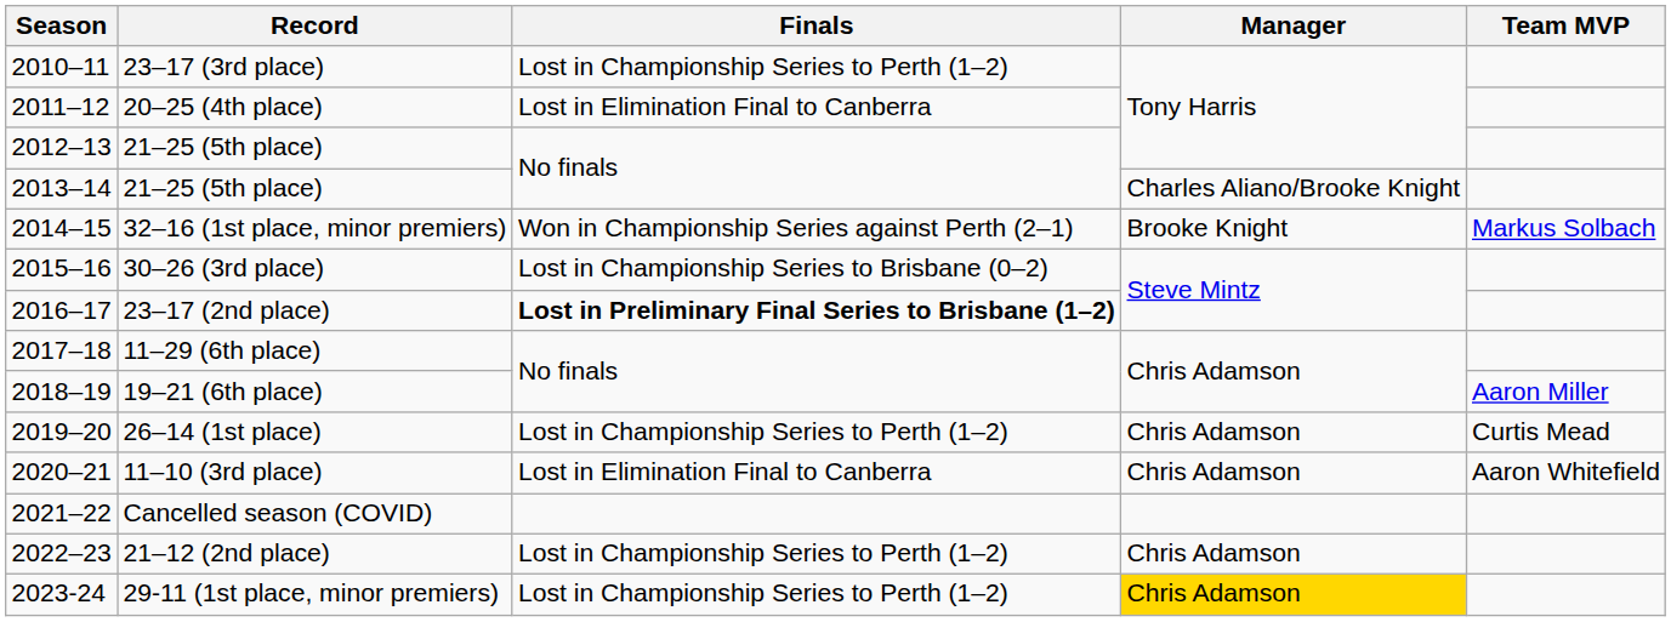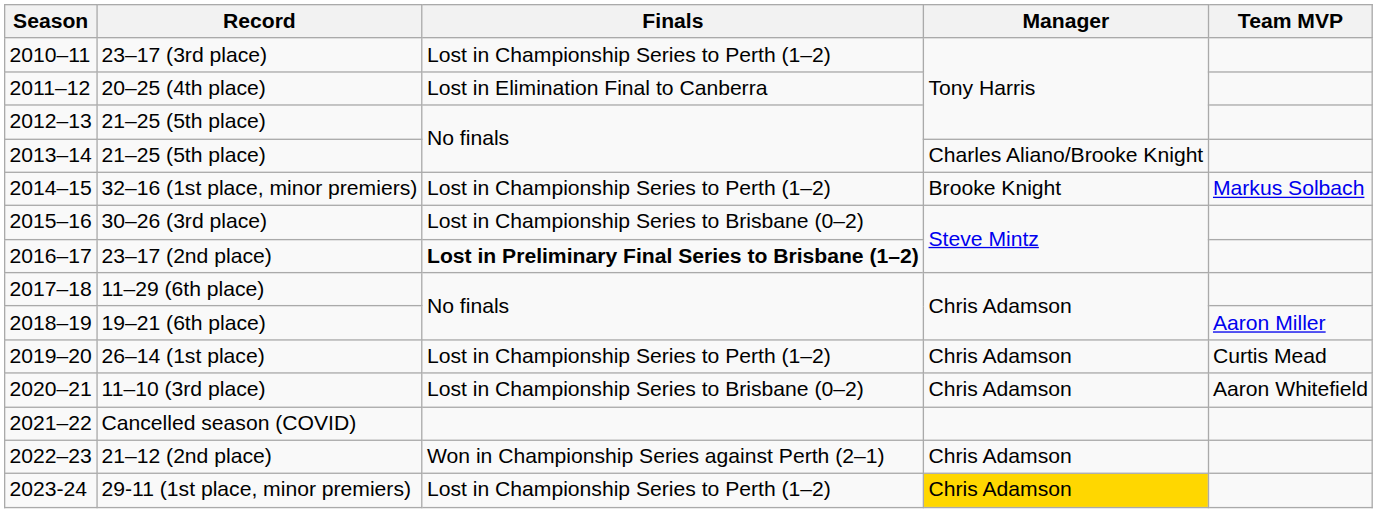32–16 (1st place, minor premiers) | Finals: Won in Championship Series against Perth (2–1) -> Lost in Championship Series to Perth (1–2)
11–10 (3rd place) | Finals: Lost in Elimination Final to Canberra -> Lost in Championship Series to Brisbane (0–2)
21–12 (2nd place) | Finals: Lost in Championship Series to Perth (1–2) -> Won in Championship Series against Perth (2–1)
